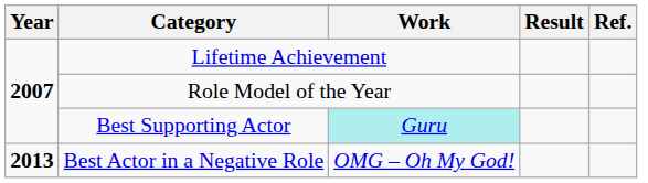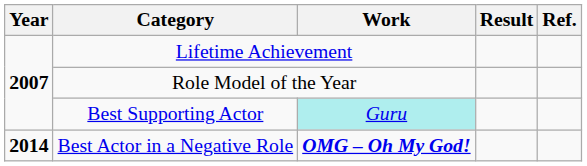Best Actor in a Negative Role | Year: 2013 -> 2014
Best Actor in a Negative Role | Work: normal -> bold
